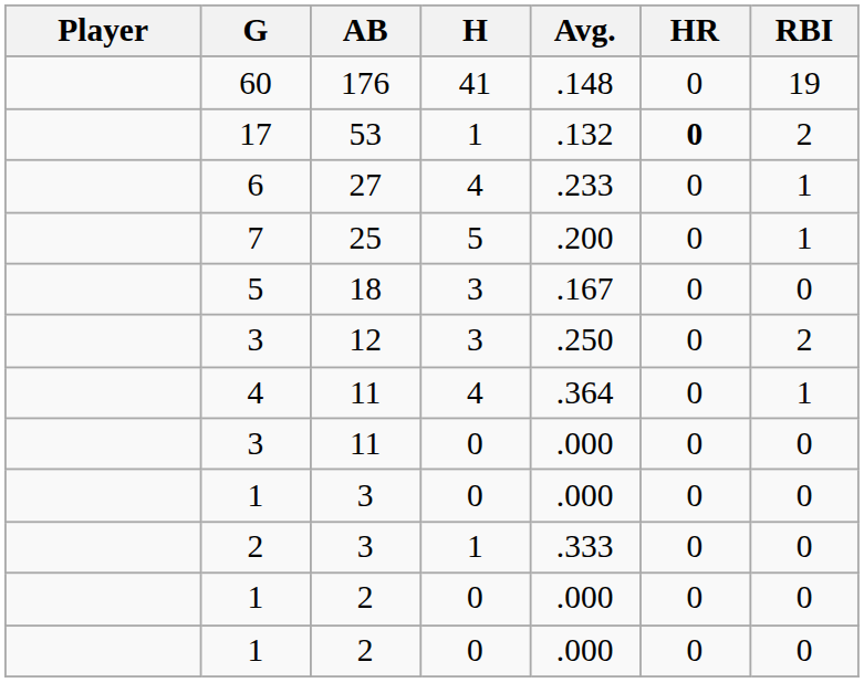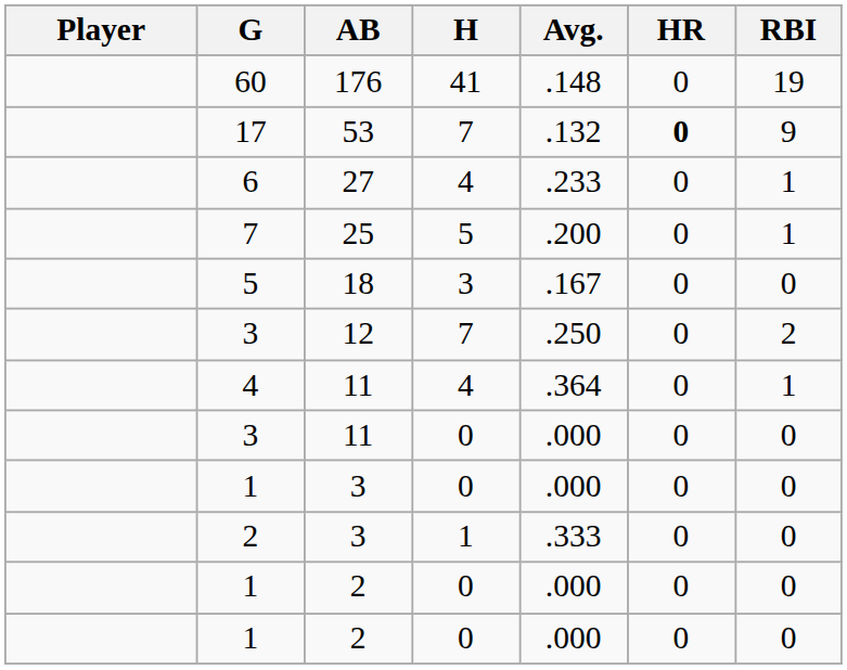17 | H: 1 -> 7
17 | RBI: 2 -> 9
3 / 12 | H: 3 -> 7
